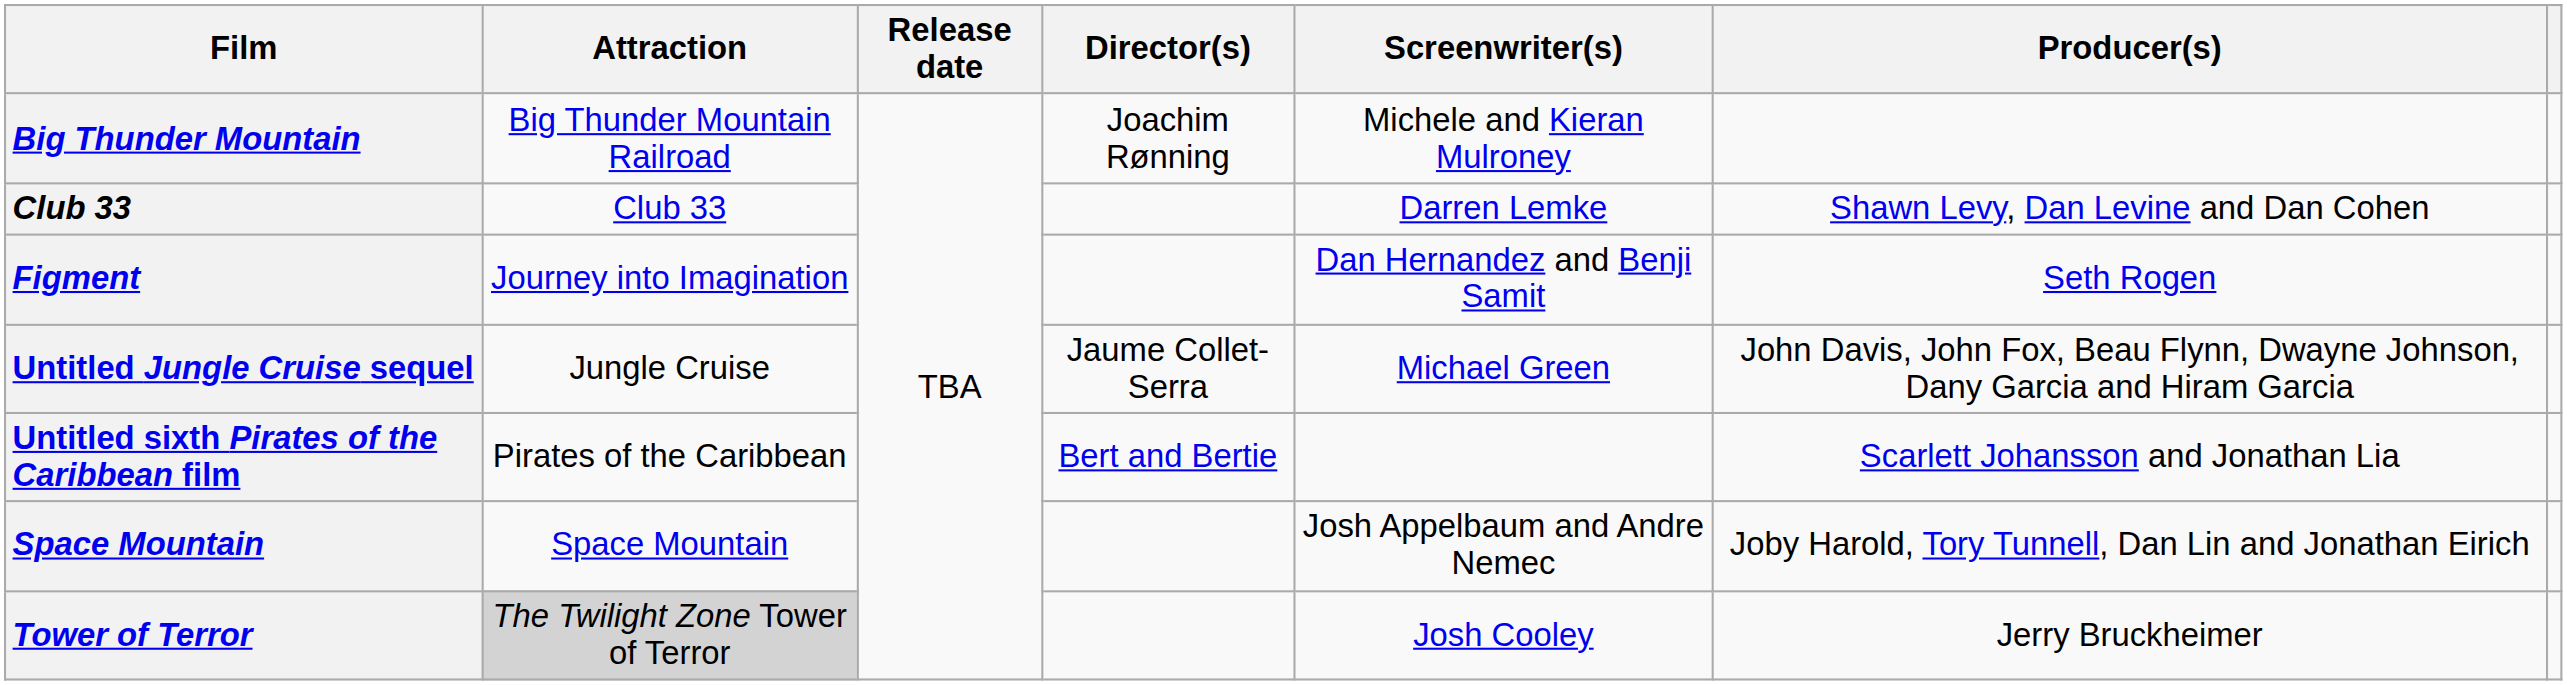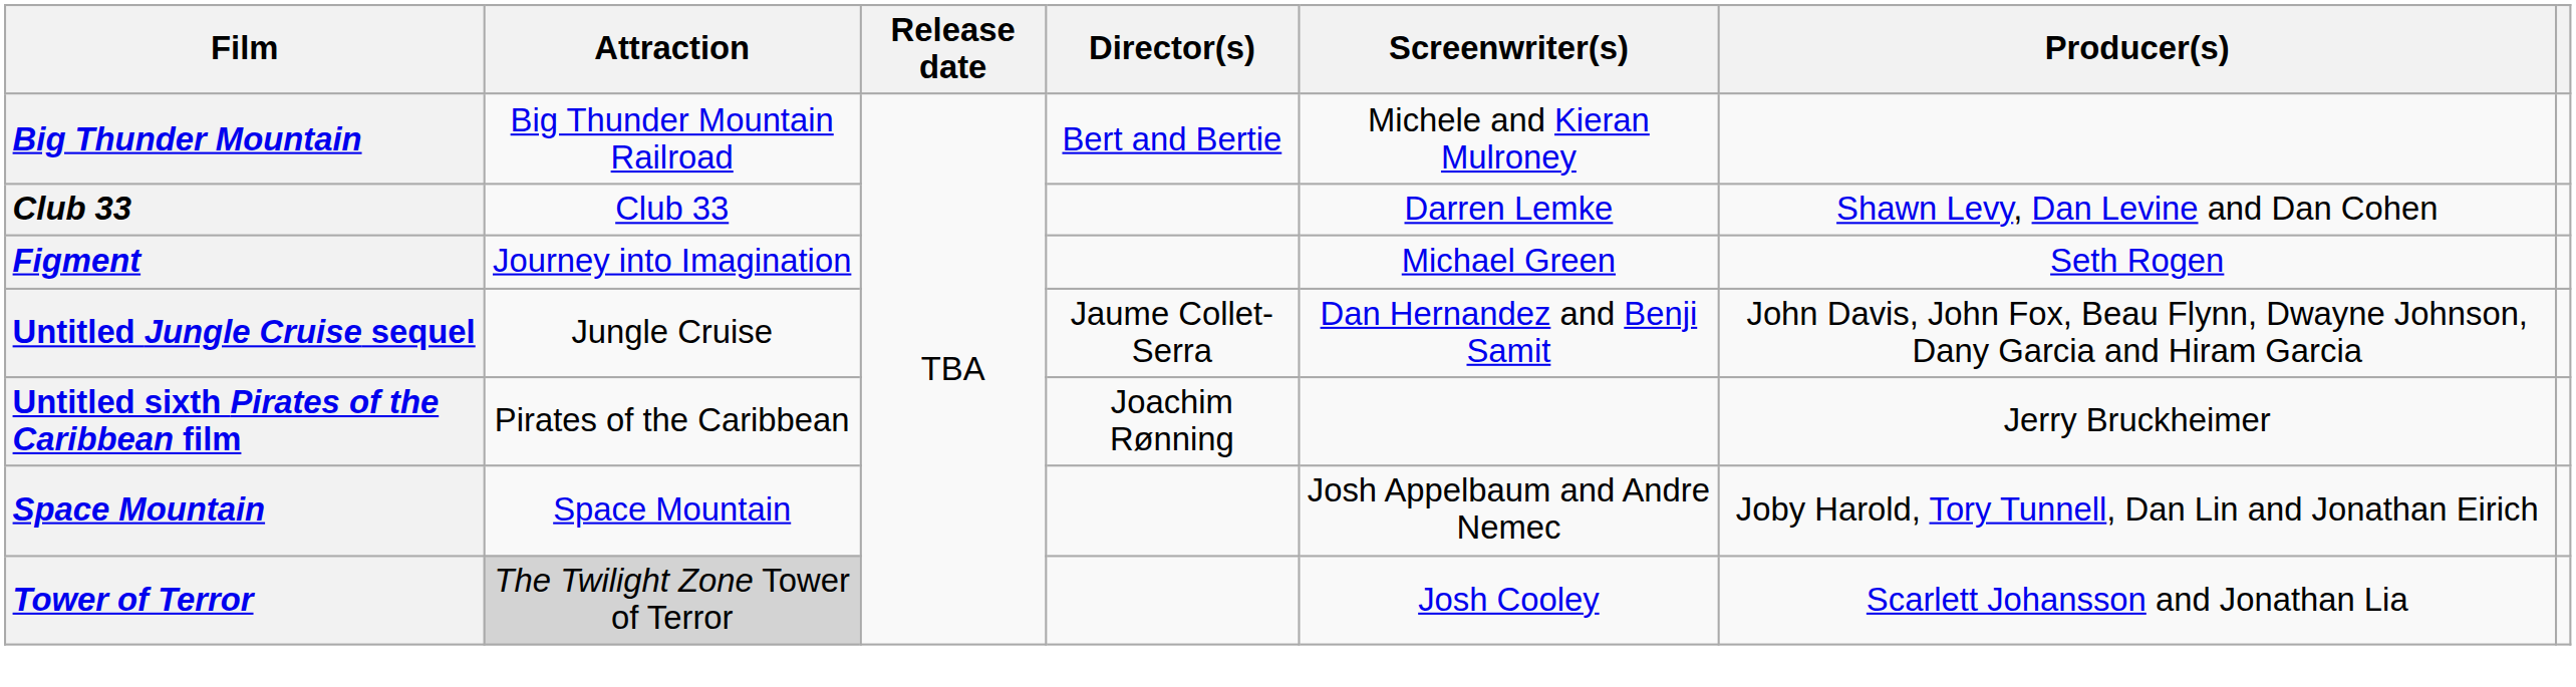Big Thunder Mountain | Director(s): Joachim Rønning -> Bert and Bertie
Figment | Screenwriter(s): Dan Hernandez and Benji Samit -> Michael Green
Untitled Jungle Cruise sequel | Screenwriter(s): Michael Green -> Dan Hernandez and Benji Samit
Untitled sixth Pirates of the Caribbean film | Director(s): Bert and Bertie -> Joachim Rønning
Untitled sixth Pirates of the Caribbean film | Producer(s): Scarlett Johansson and Jonathan Lia -> Jerry Bruckheimer
Tower of Terror | Producer(s): Jerry Bruckheimer -> Scarlett Johansson and Jonathan Lia
